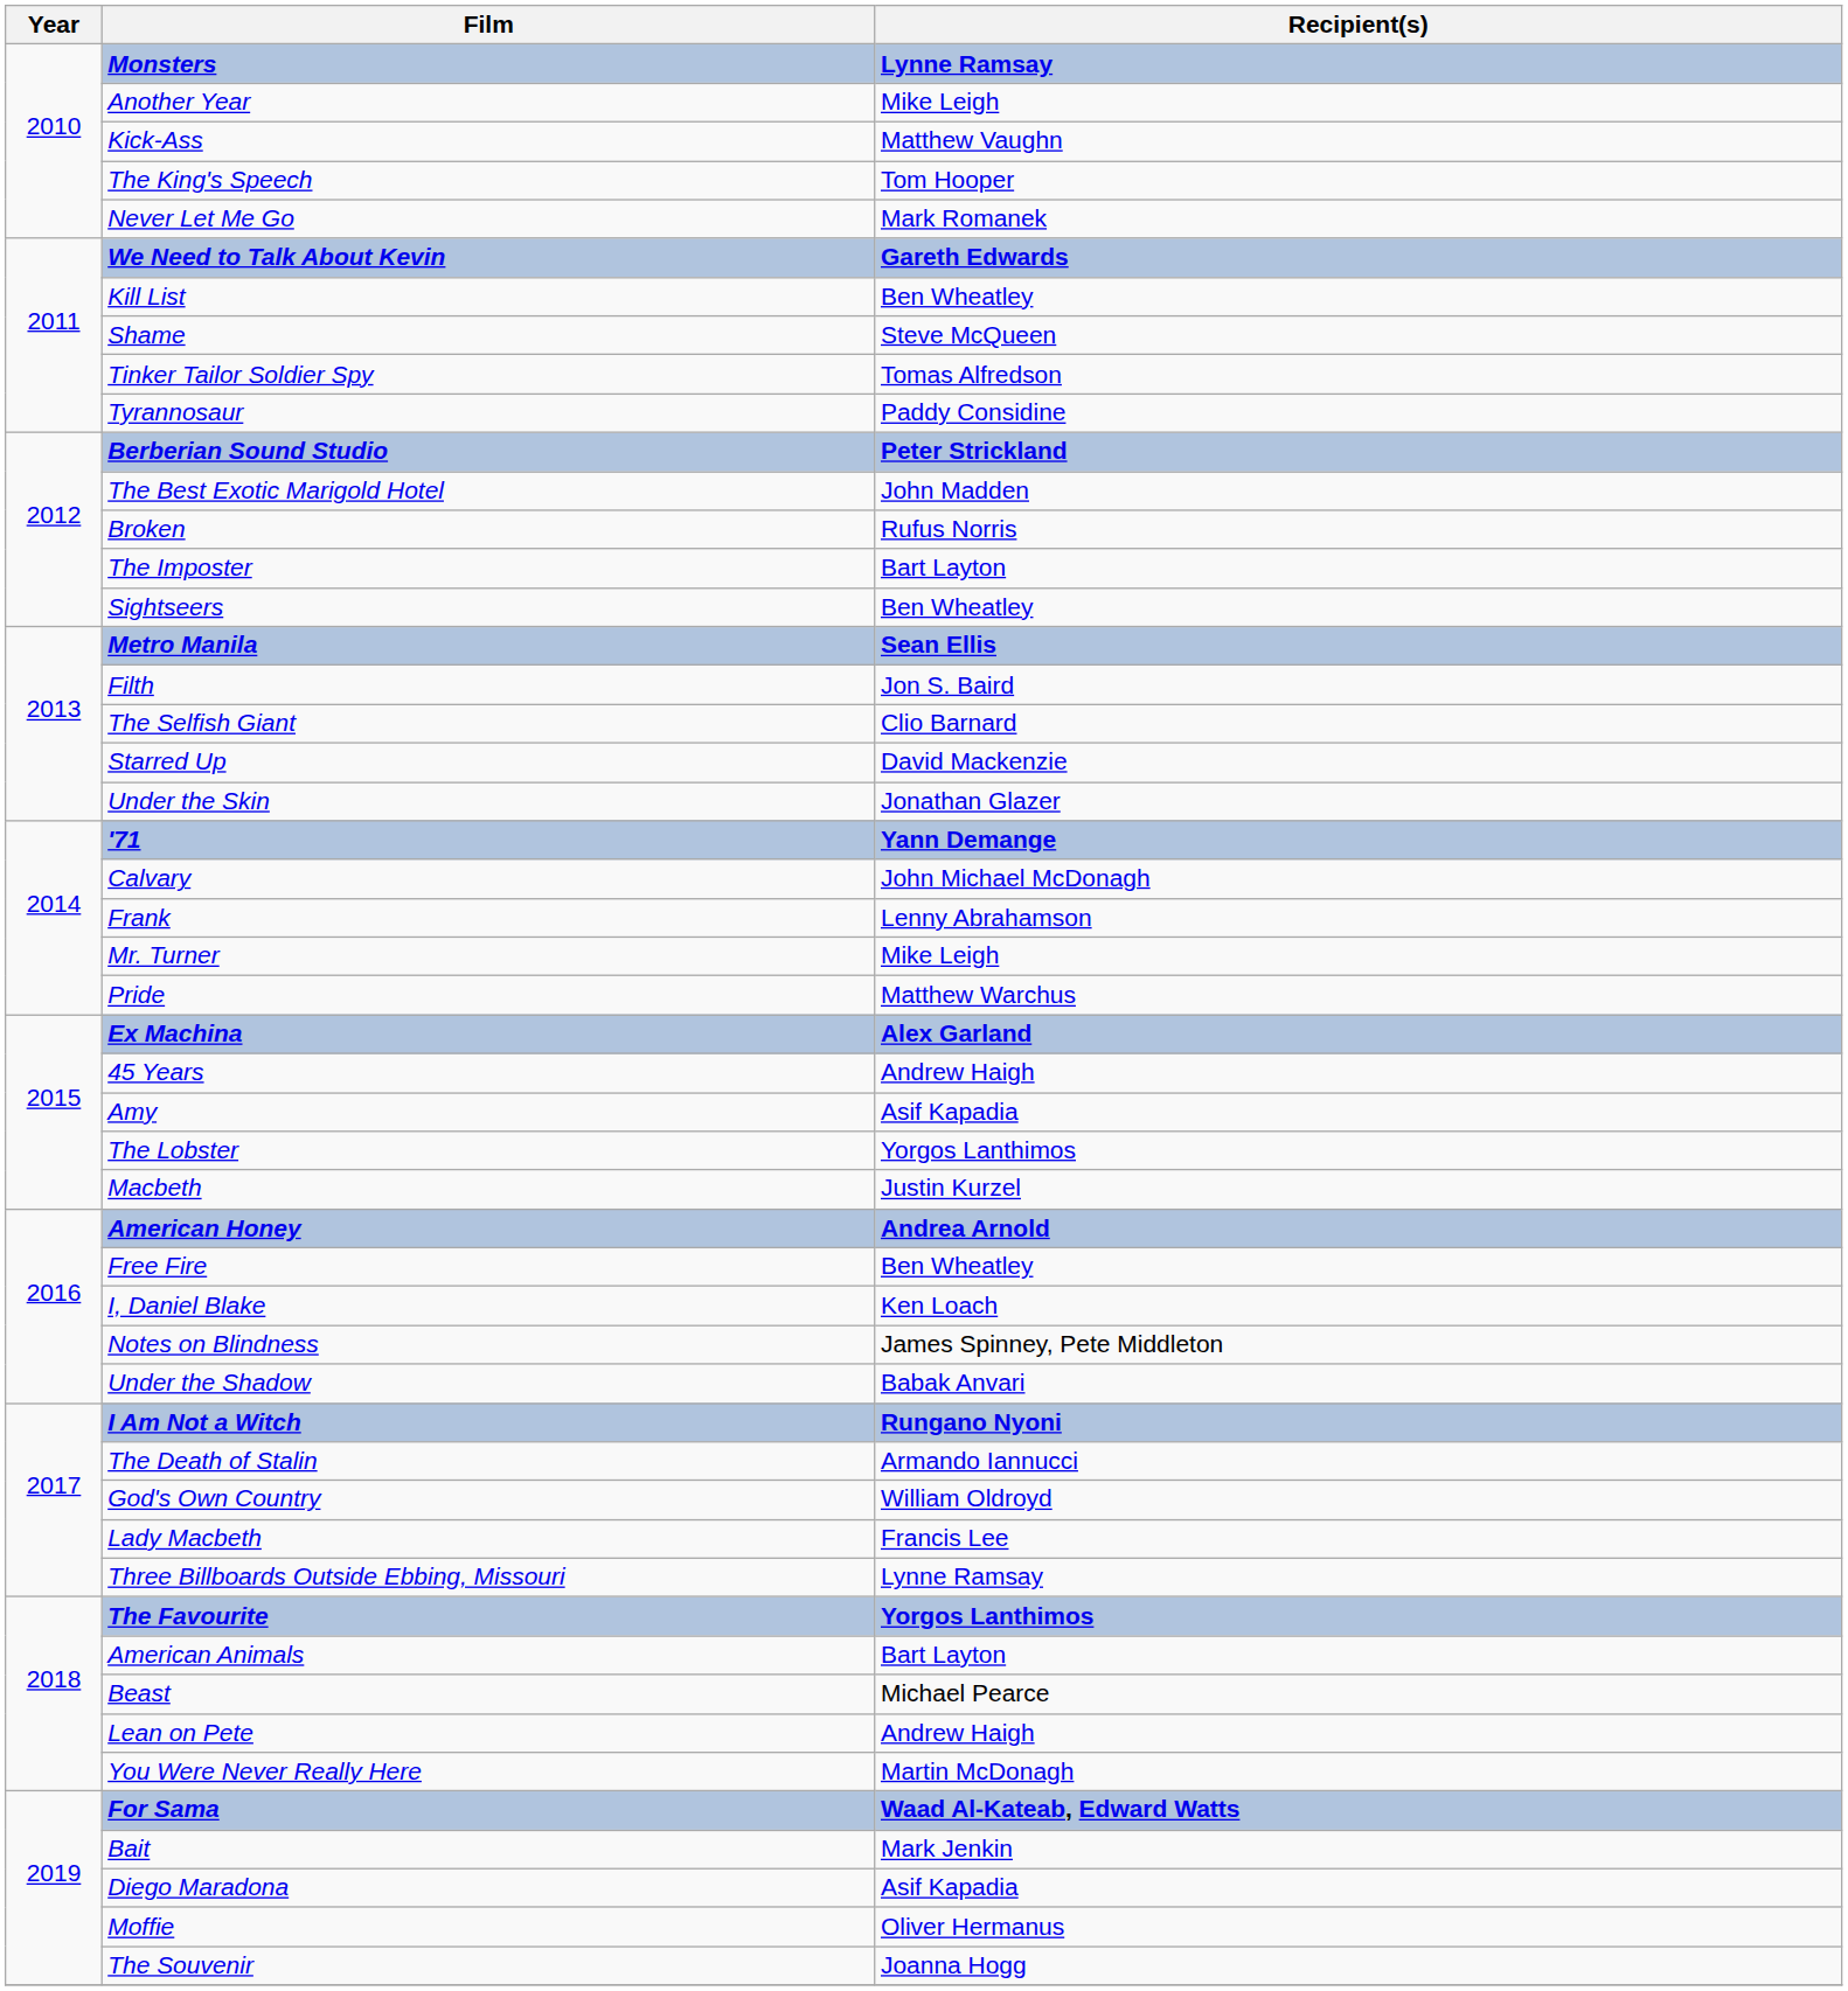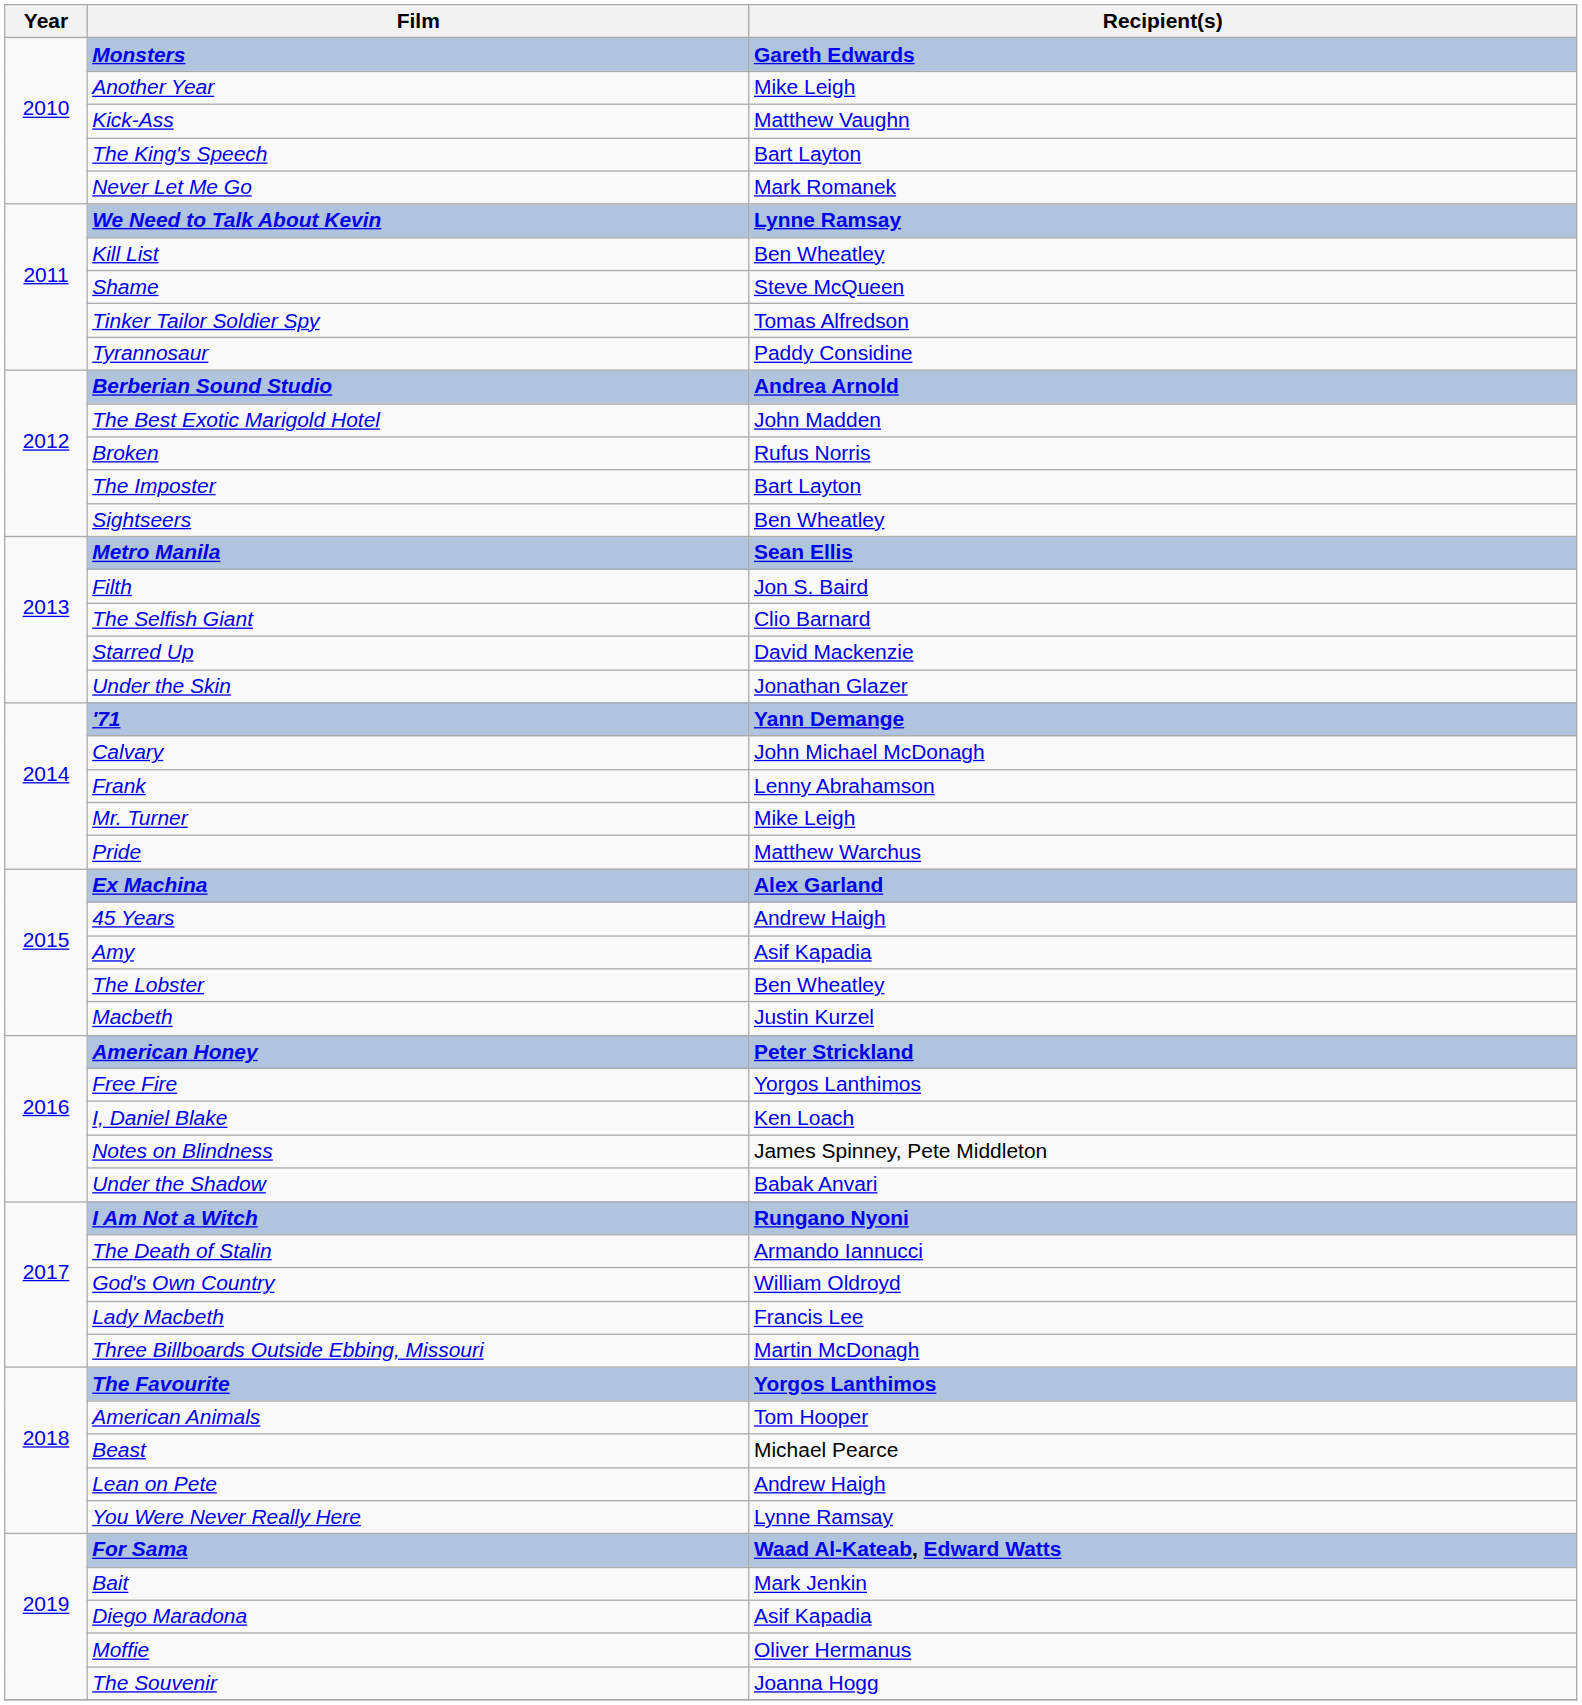Monsters | Recipient(s): Lynne Ramsay -> Gareth Edwards
The King's Speech | Recipient(s): Tom Hooper -> Bart Layton
We Need to Talk About Kevin | Recipient(s): Gareth Edwards -> Lynne Ramsay
Berberian Sound Studio | Recipient(s): Peter Strickland -> Andrea Arnold
The Lobster | Recipient(s): Yorgos Lanthimos -> Ben Wheatley
American Honey | Recipient(s): Andrea Arnold -> Peter Strickland
Free Fire | Recipient(s): Ben Wheatley -> Yorgos Lanthimos
Three Billboards Outside Ebbing, Missouri | Recipient(s): Lynne Ramsay -> Martin McDonagh
American Animals | Recipient(s): Bart Layton -> Tom Hooper
You Were Never Really Here | Recipient(s): Martin McDonagh -> Lynne Ramsay
